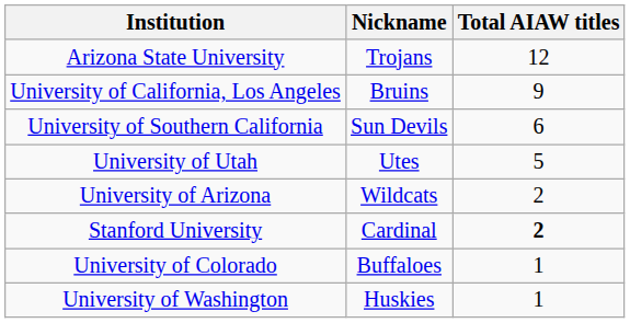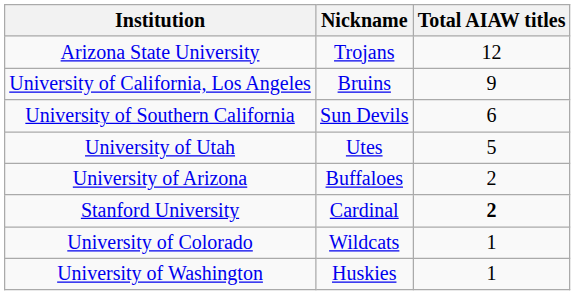University of Arizona | Nickname: Wildcats -> Buffaloes
University of Colorado | Nickname: Buffaloes -> Wildcats
